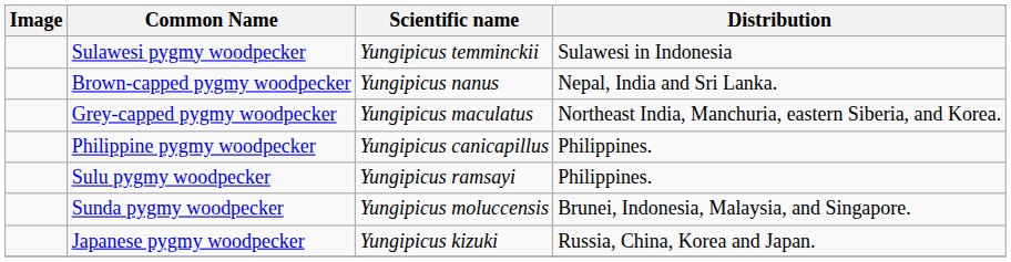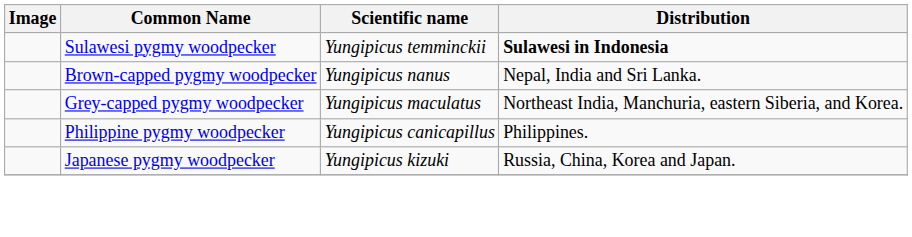Sulawesi pygmy woodpecker | Distribution: normal -> bold
- row: Sulu pygmy woodpecker | Yungipicus ramsayi | Philippines.
- row: Sunda pygmy woodpecker | Yungipicus moluccensis | Brunei, Indonesia, Malaysia, and Singapore.
